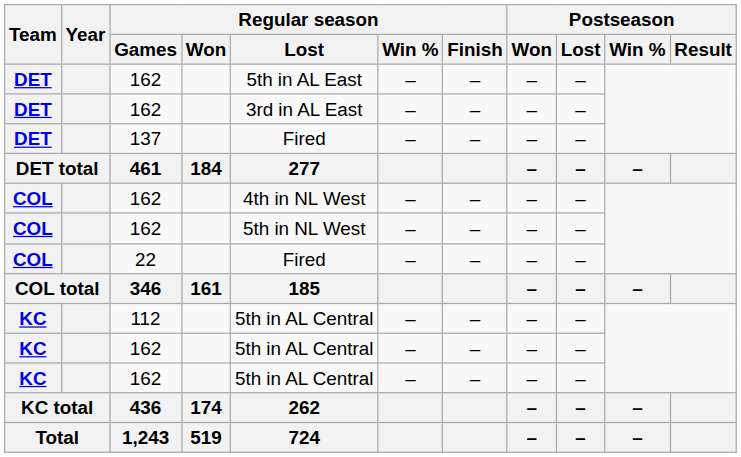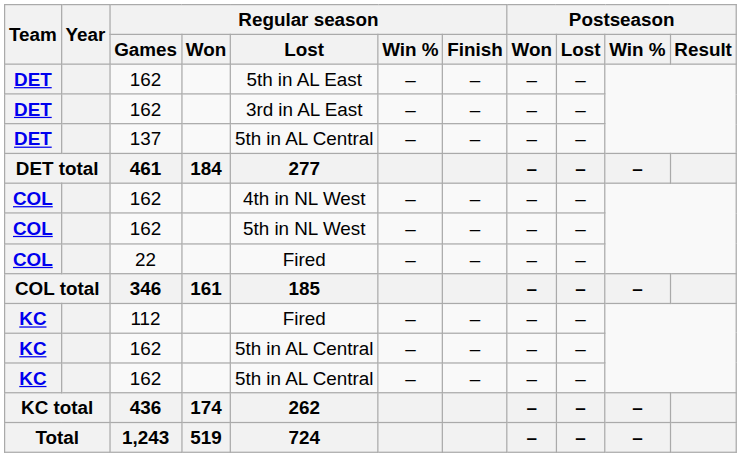137 | Regular season / Lost: Fired -> 5th in AL Central
112 | Regular season / Lost: 5th in AL Central -> Fired
